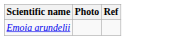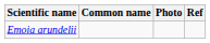+ column: Common name
